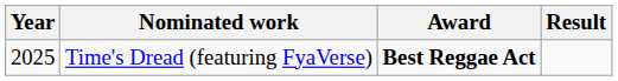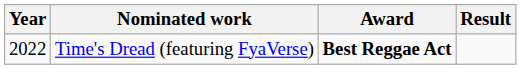Time's Dread (featuring FyaVerse) | Year: 2025 -> 2022
